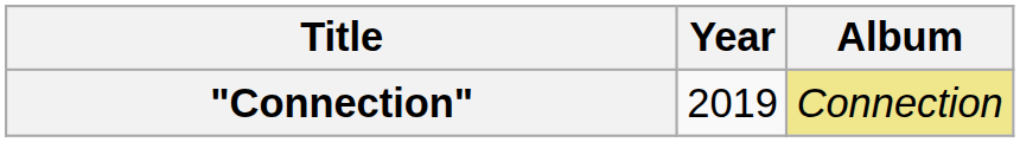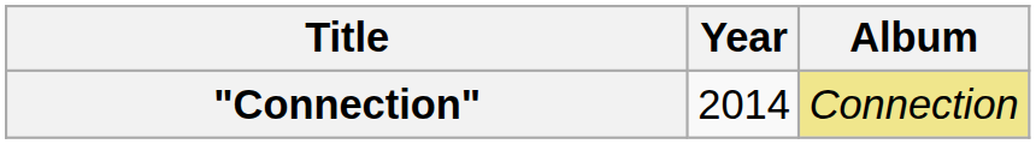"Connection" | Year: 2019 -> 2014
